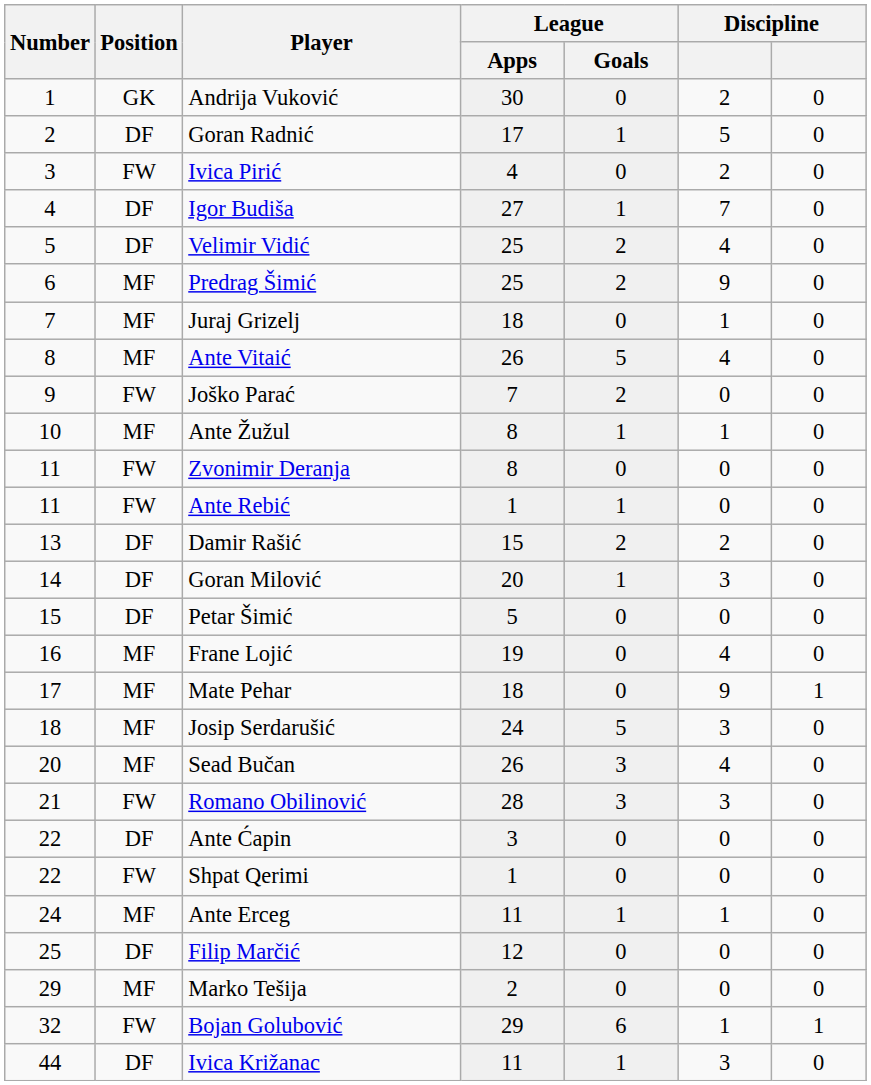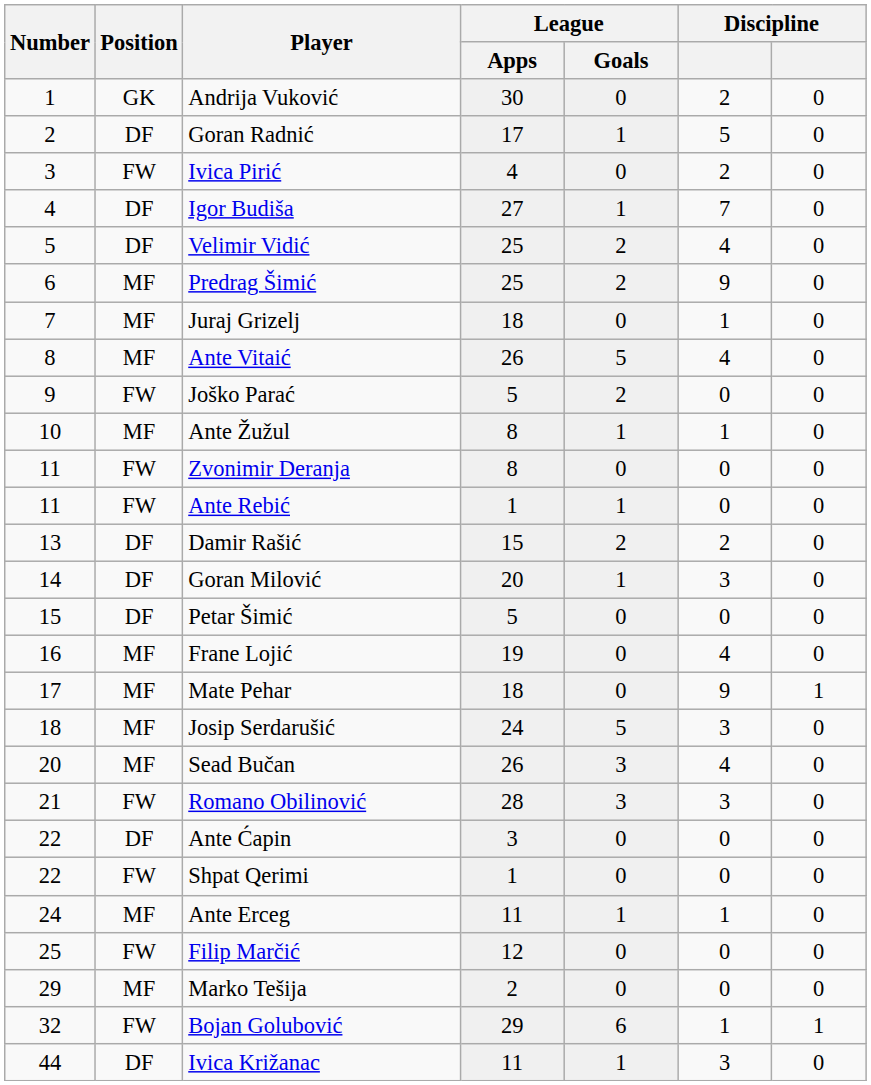Joško Parać | League / Apps: 7 -> 5
Filip Marčić | Position: DF -> FW
